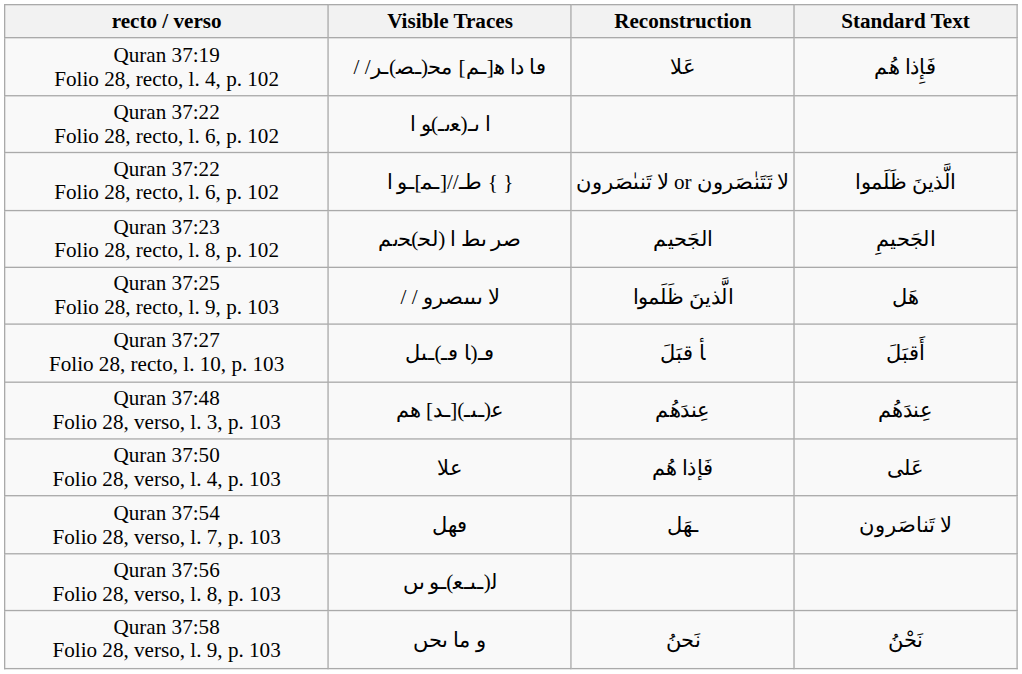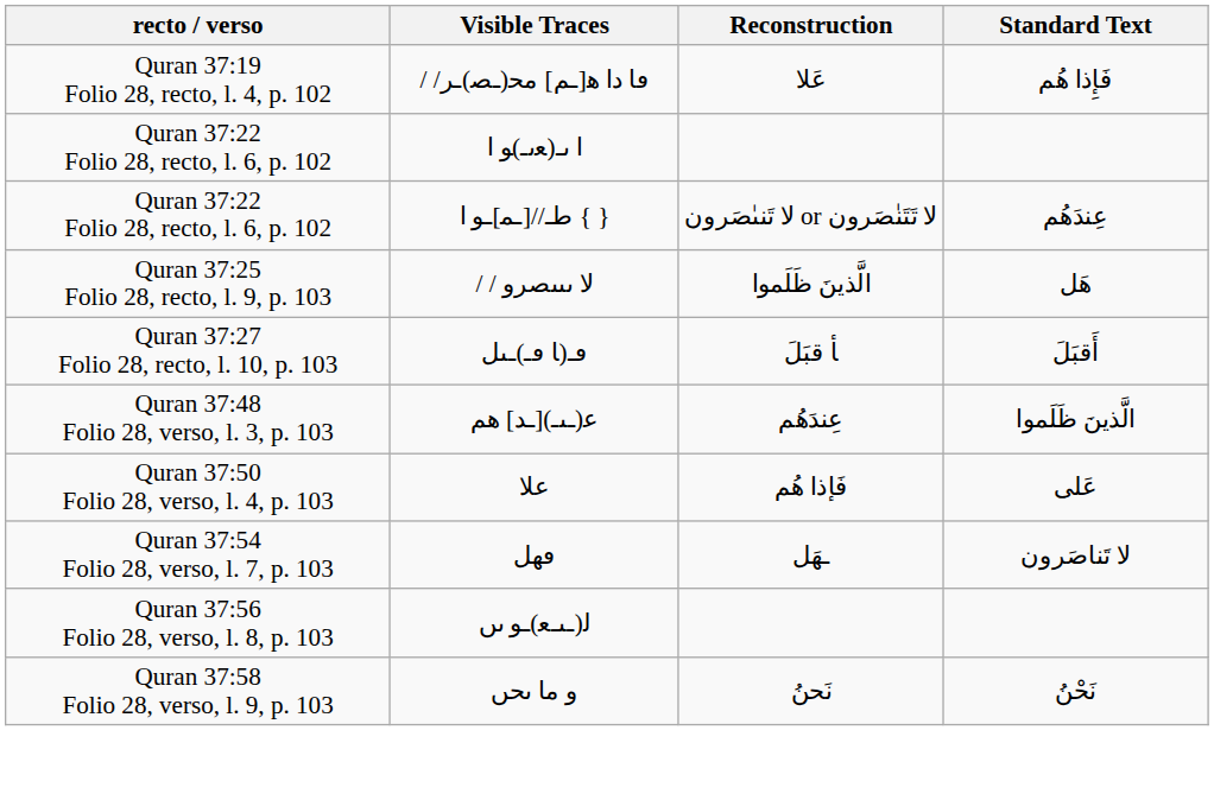ﻃـ//[ـﻤ]ـﻮ ا { } | Standard Text: الَّذينَ ظَلَموا -> عِندَهُم
- row: Quran 37:23 Folio 28, recto, l. 8, p. 102 | صر ٮط ا (ﻟﺤ)ﺤٮم | الجَحيم | الجَحيمِ
ﻋ(ـٮـ)[ـد] هم | Standard Text: عِندَهُم -> الَّذينَ ظَلَموا
